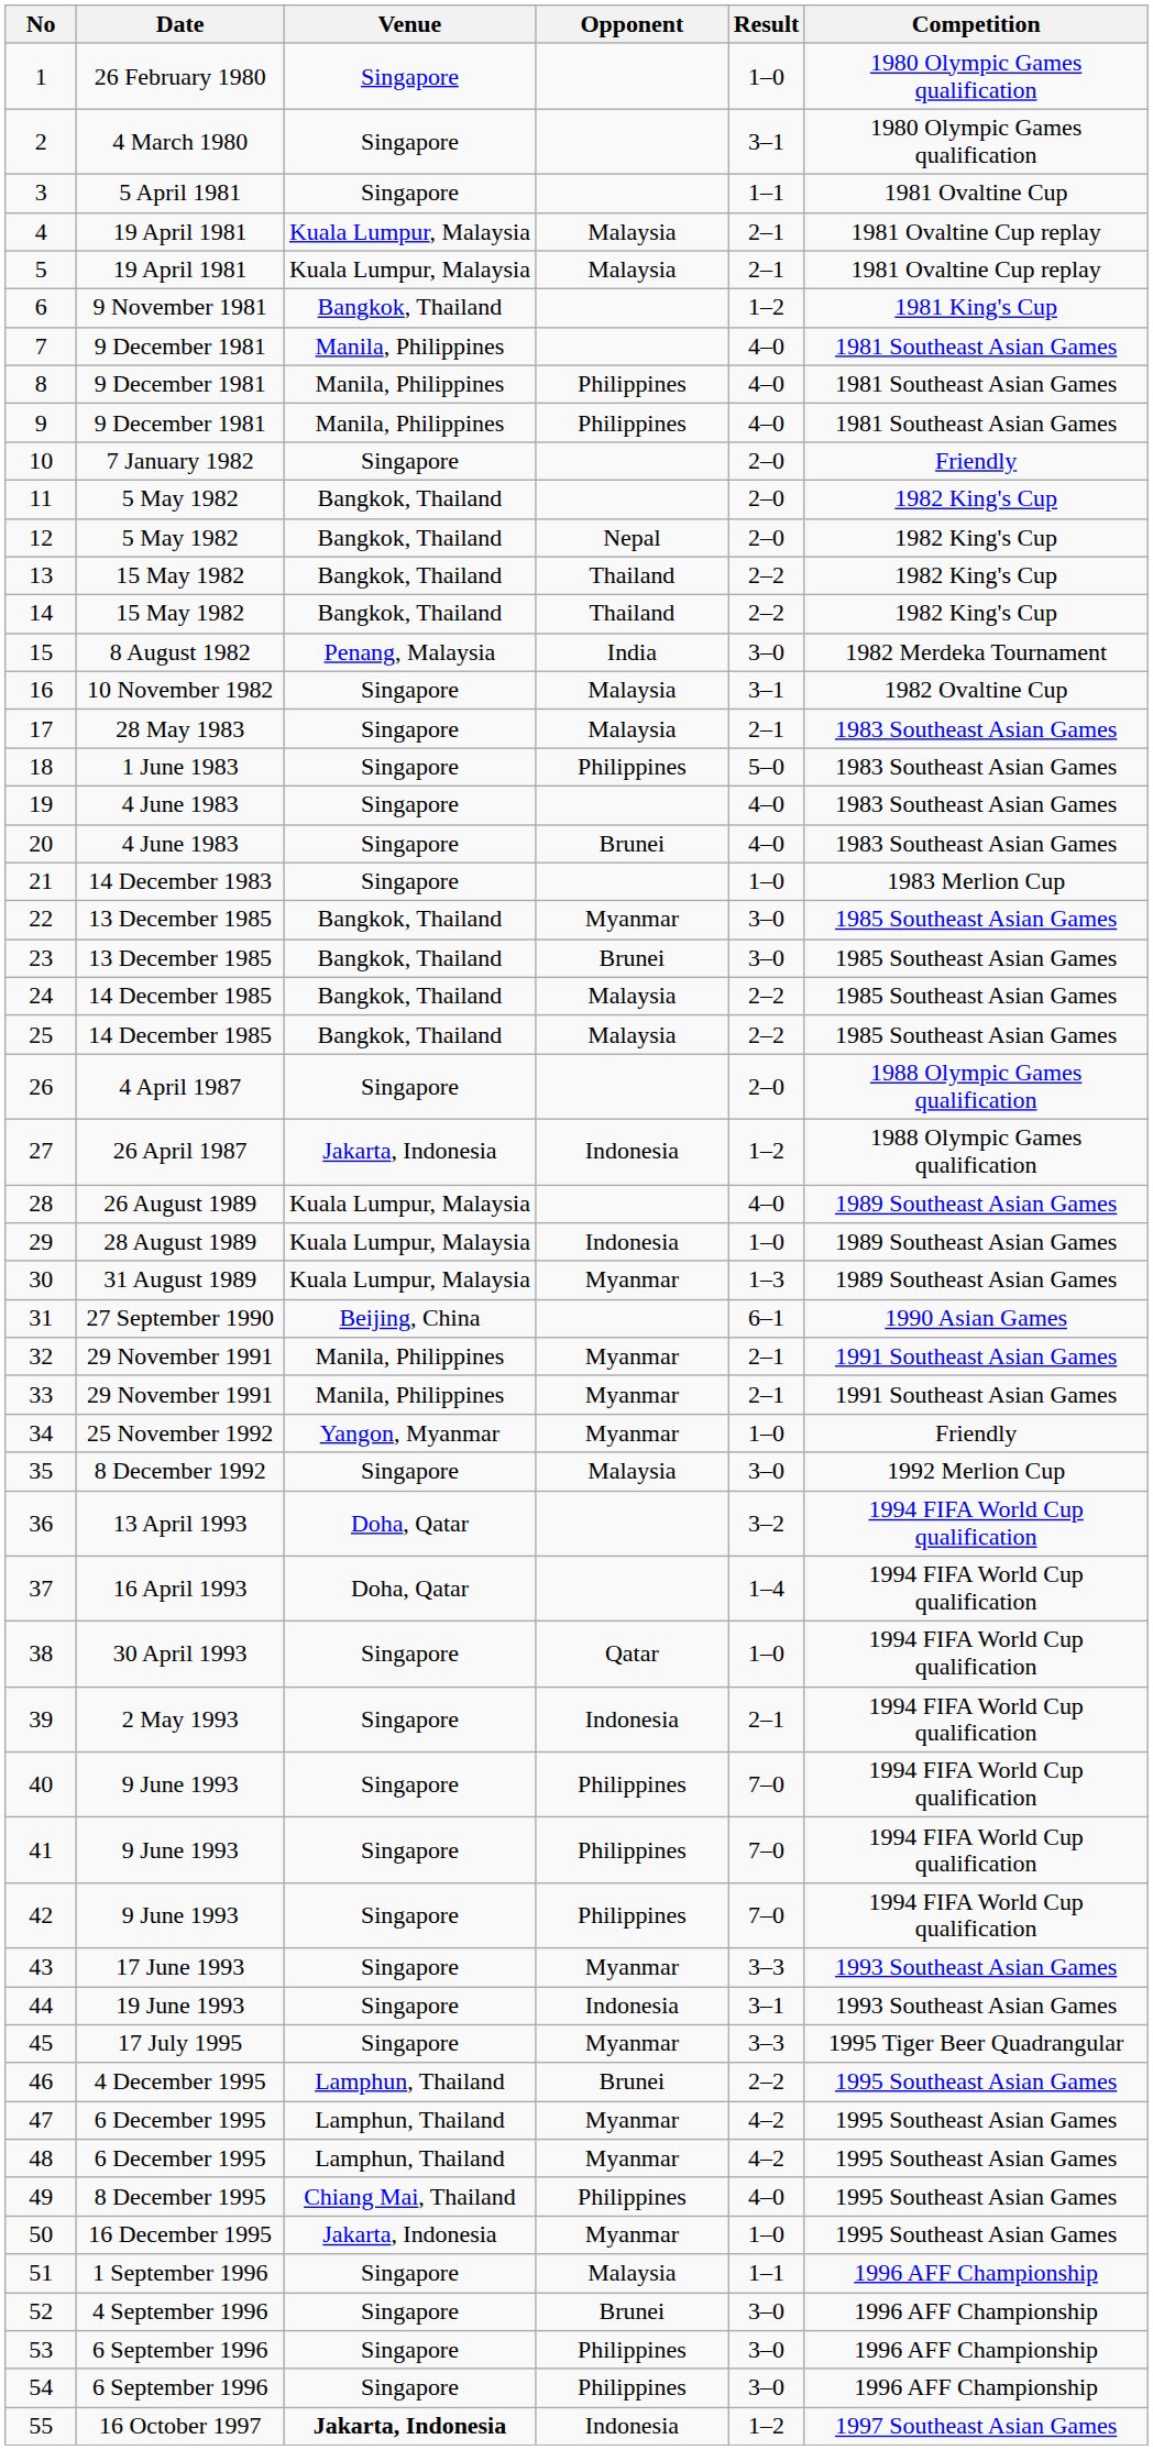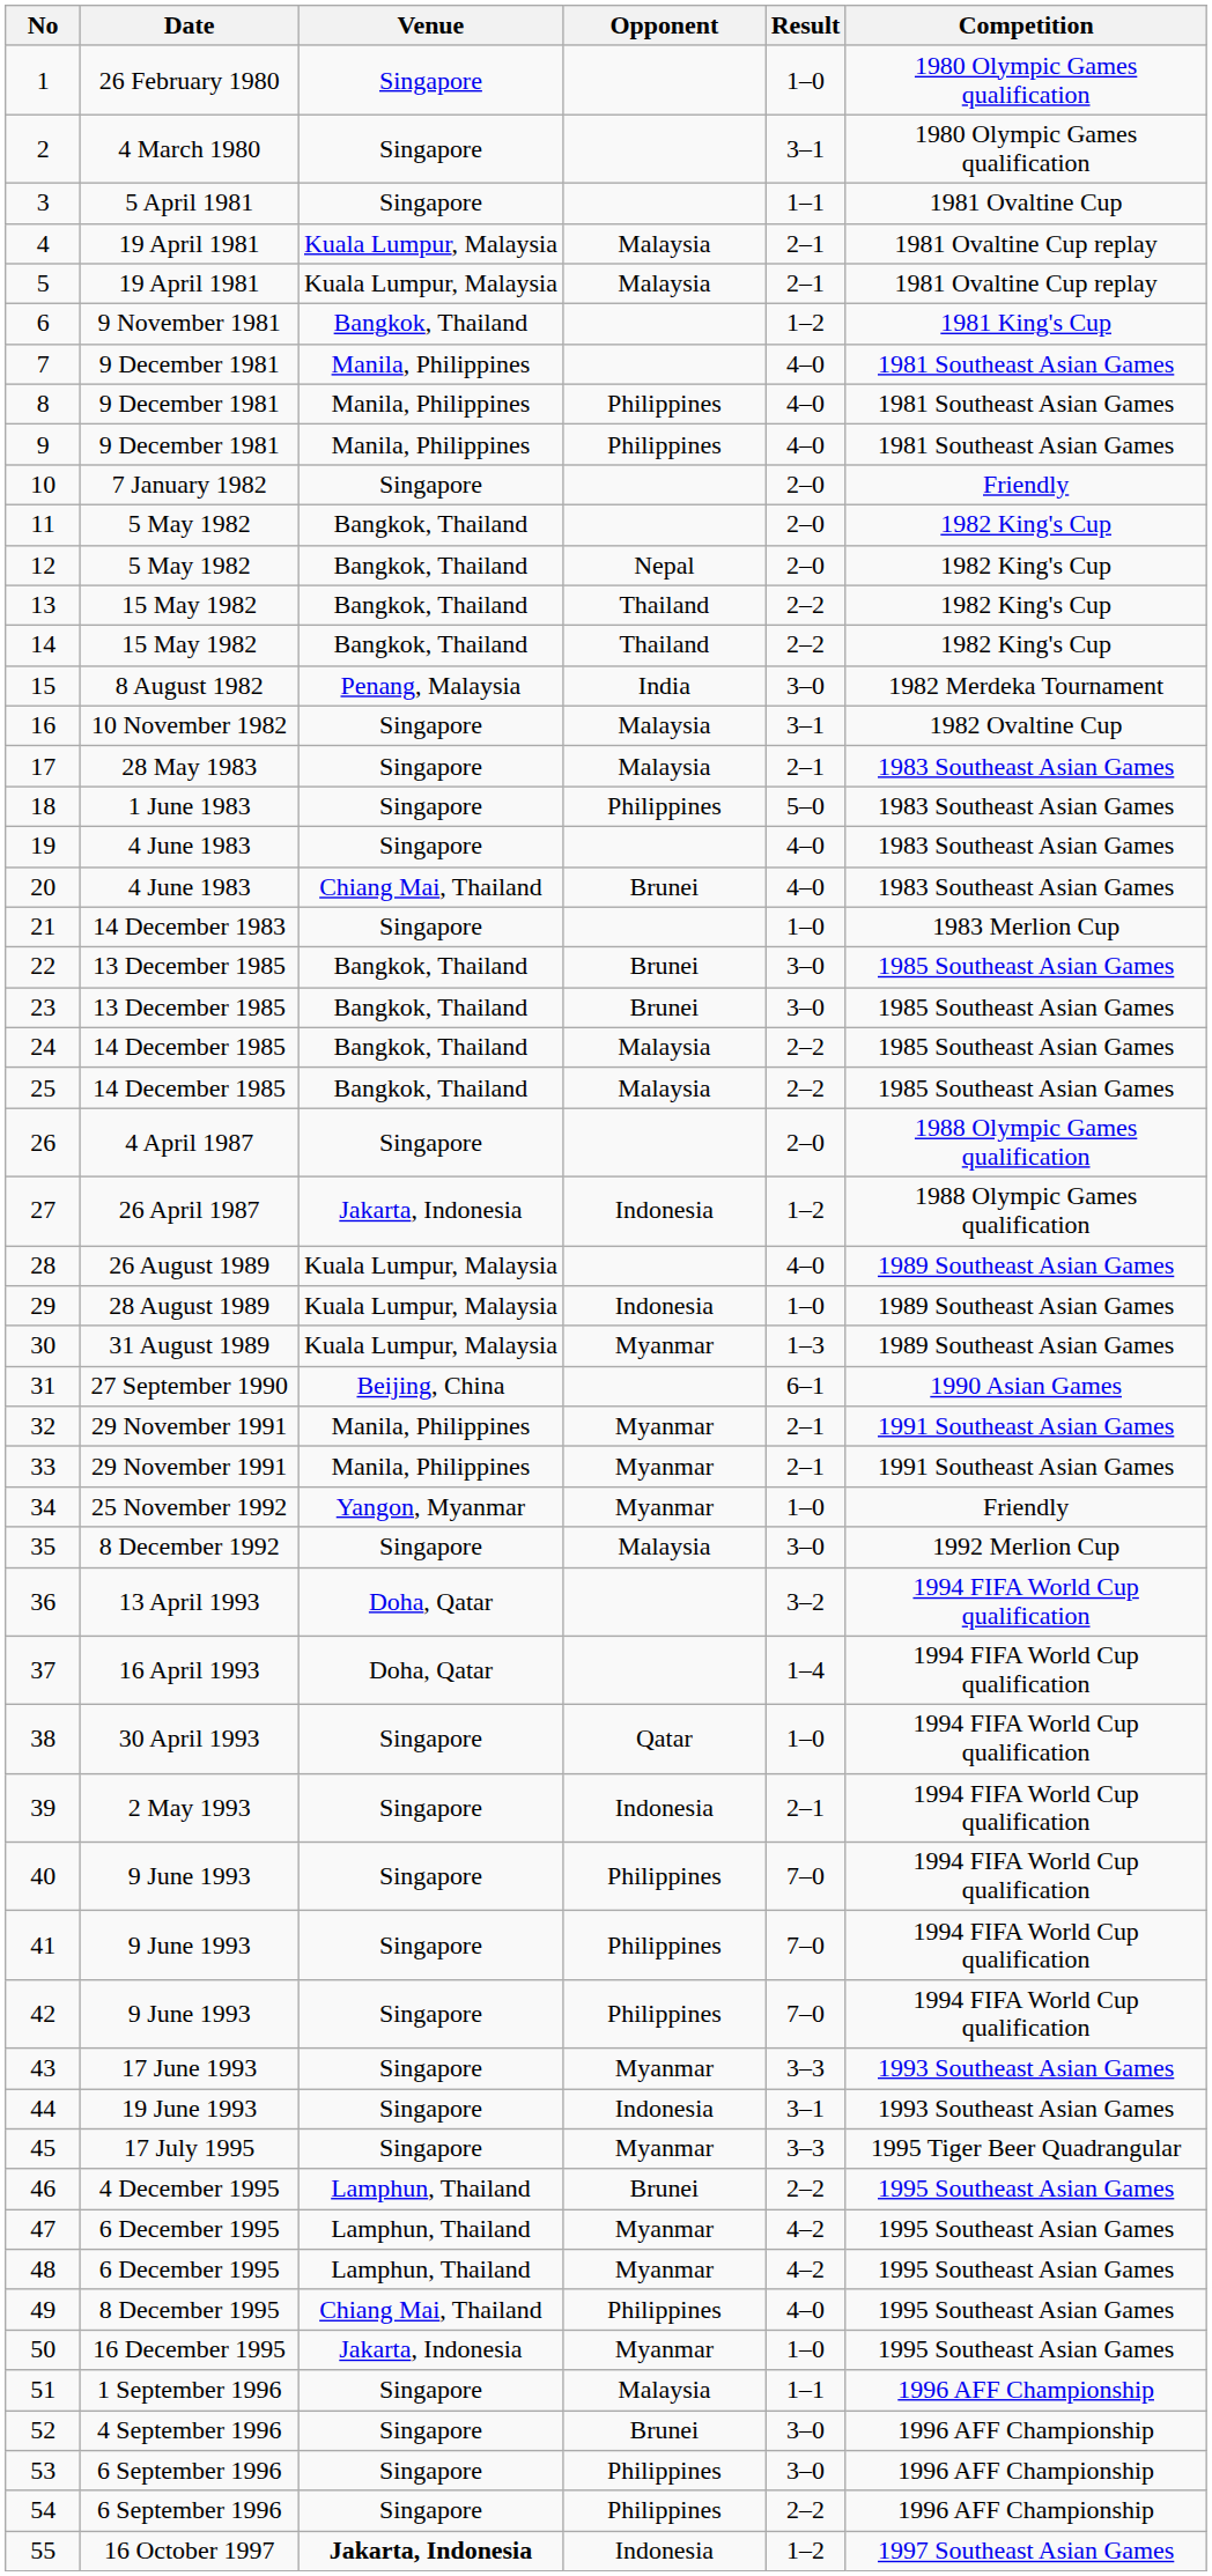20 | Venue: Singapore -> Chiang Mai, Thailand
22 | Opponent: Myanmar -> Brunei
54 | Result: 3–0 -> 2–2
